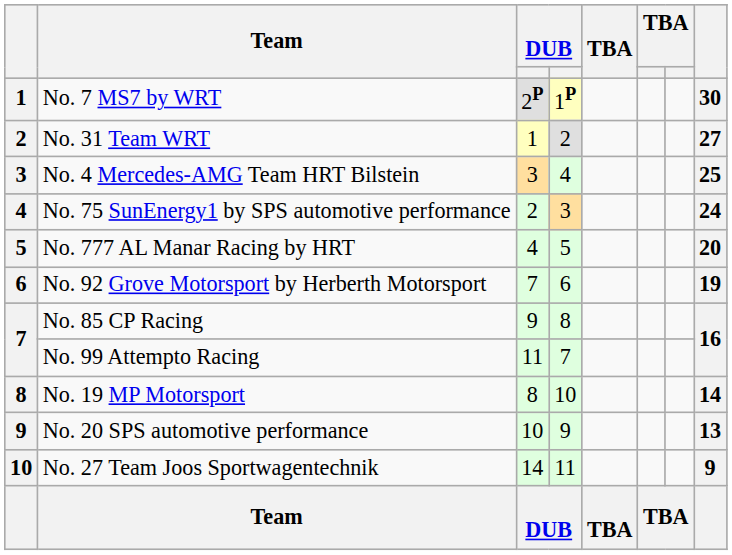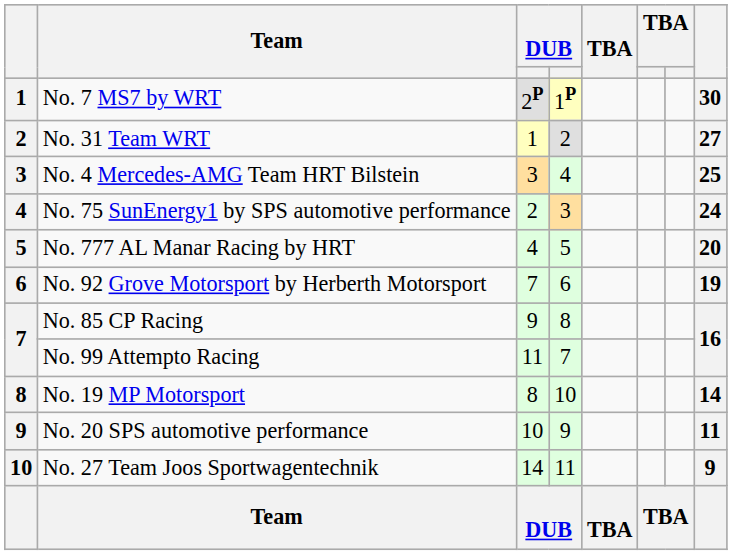No. 20 SPS automotive performance | column 8: 13 -> 11
